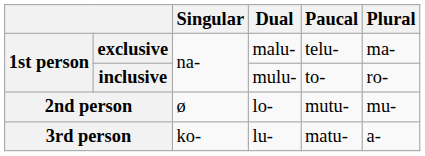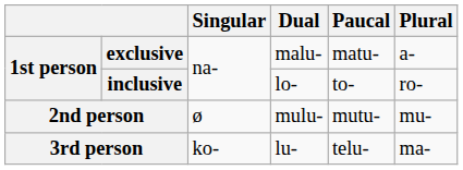exclusive | Paucal: telu- -> matu-
exclusive | Plural: ma- -> a-
inclusive | Dual: mulu- -> lo-
2nd person | Dual: lo- -> mulu-
3rd person | Paucal: matu- -> telu-
3rd person | Plural: a- -> ma-
